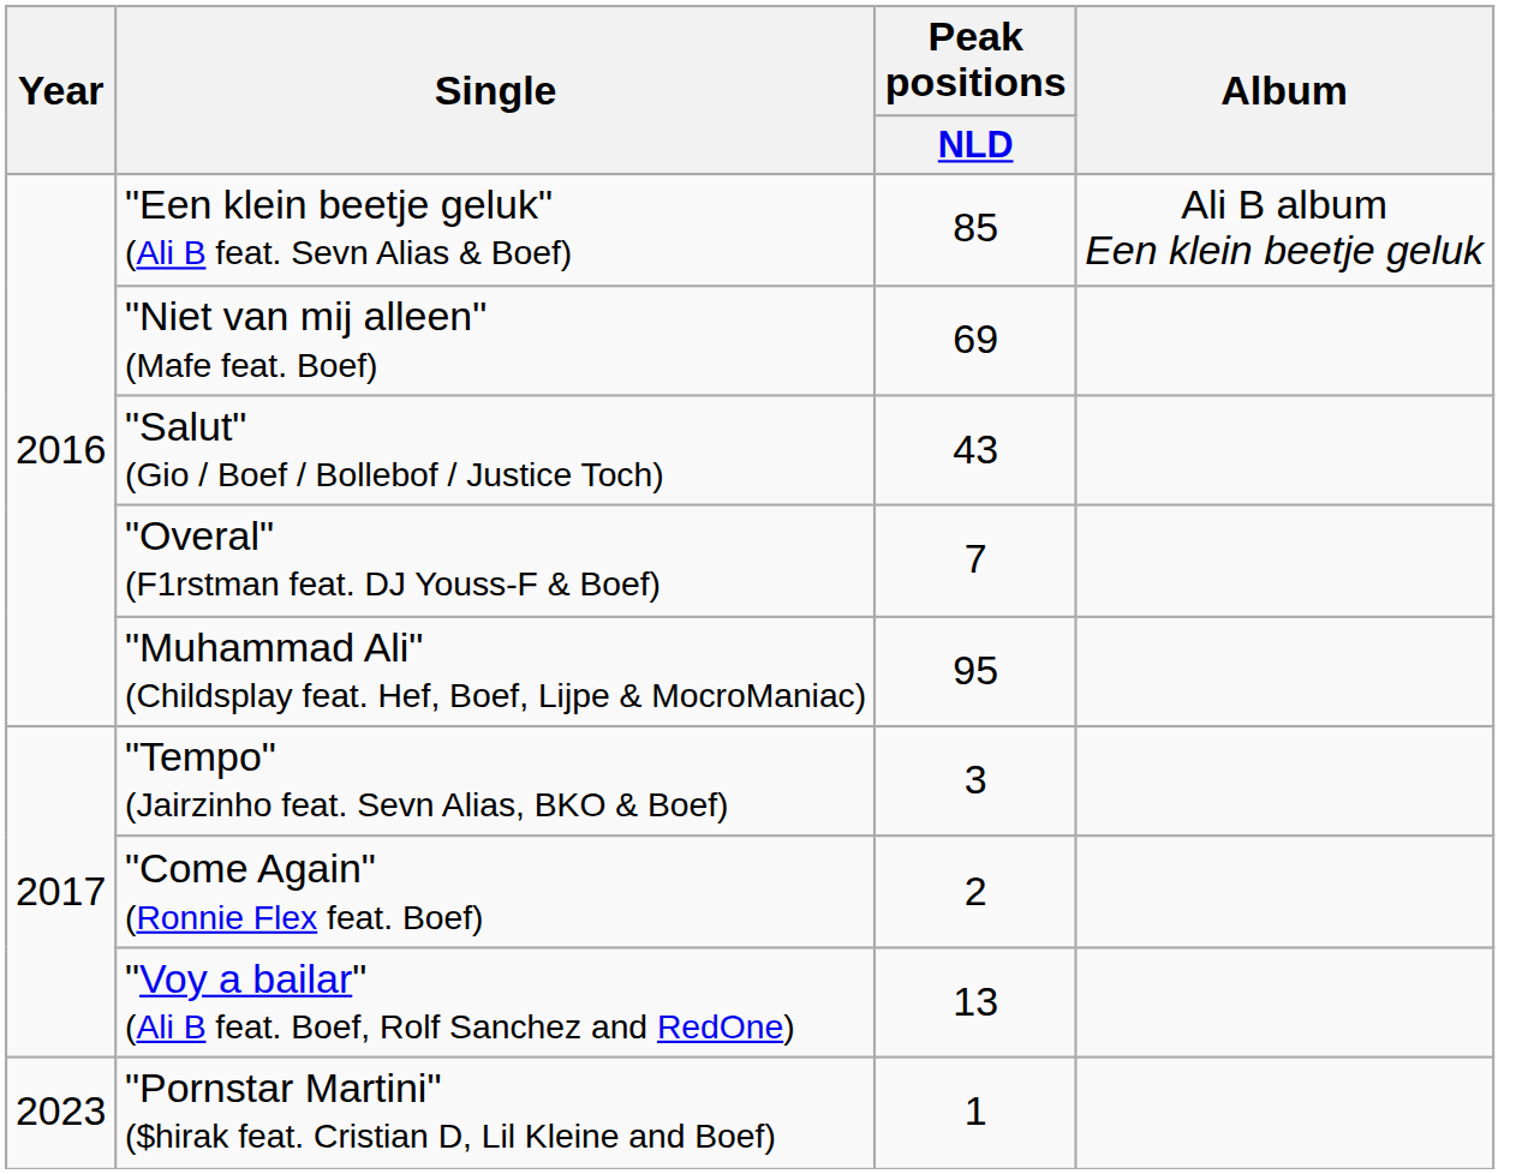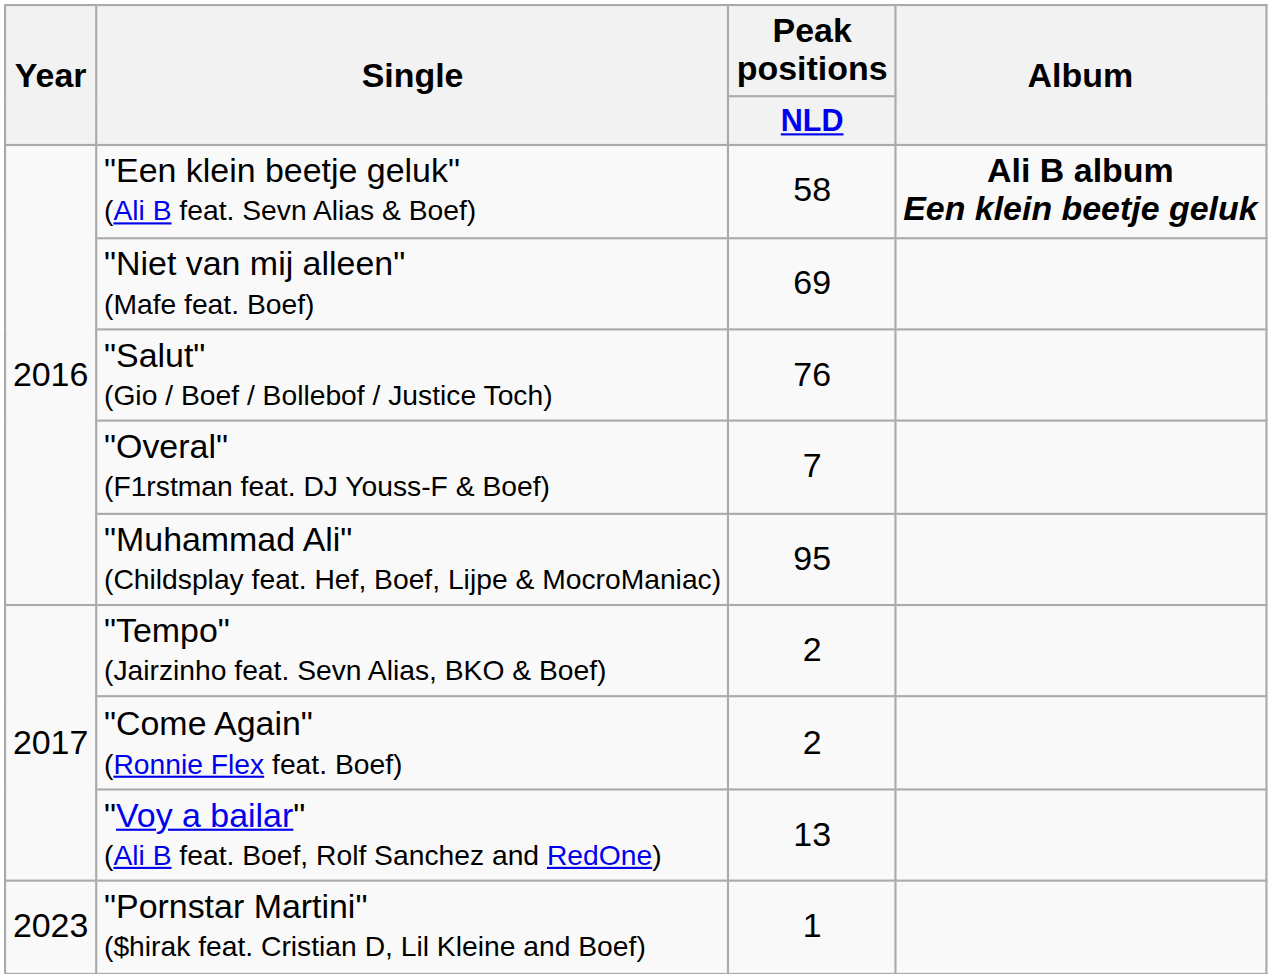"Een klein beetje geluk" (Ali B feat. Sevn Alias & Boef) | Peak positions / NLD: 85 -> 58
"Een klein beetje geluk" (Ali B feat. Sevn Alias & Boef) | Album: normal -> bold
"Salut" (Gio / Boef / Bollebof / Justice Toch) | Peak positions / NLD: 43 -> 76
"Tempo" (Jairzinho feat. Sevn Alias, BKO & Boef) | Peak positions / NLD: 3 -> 2
